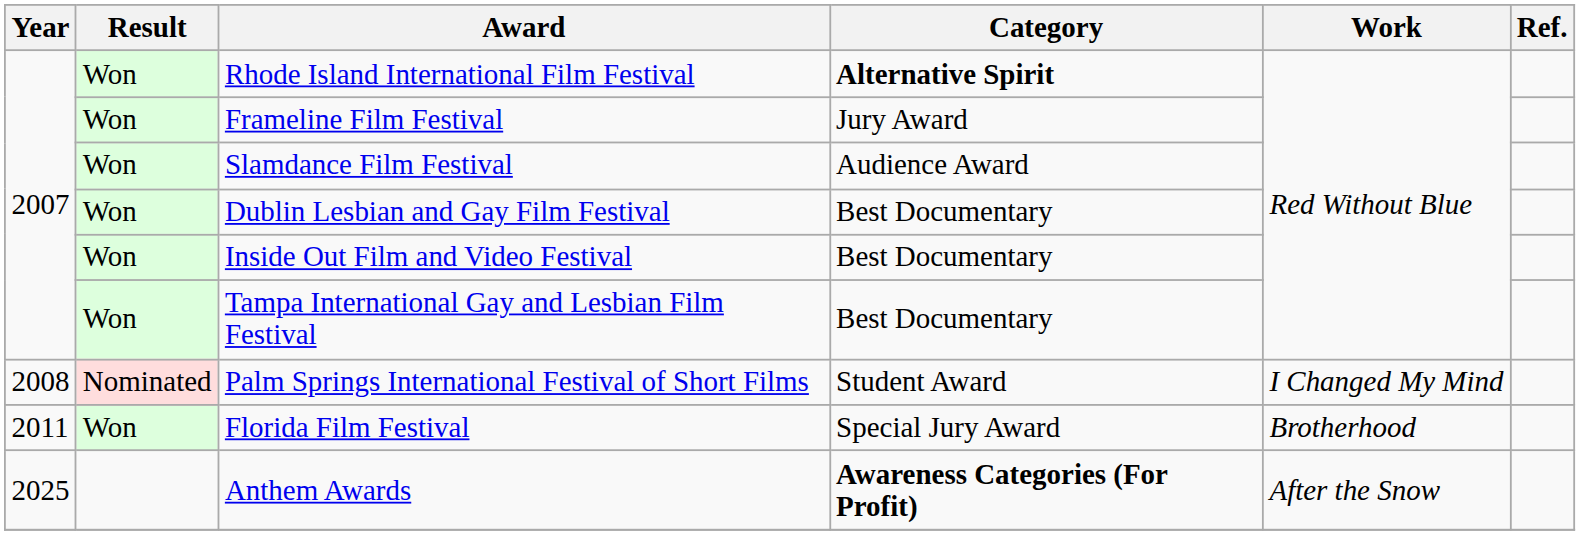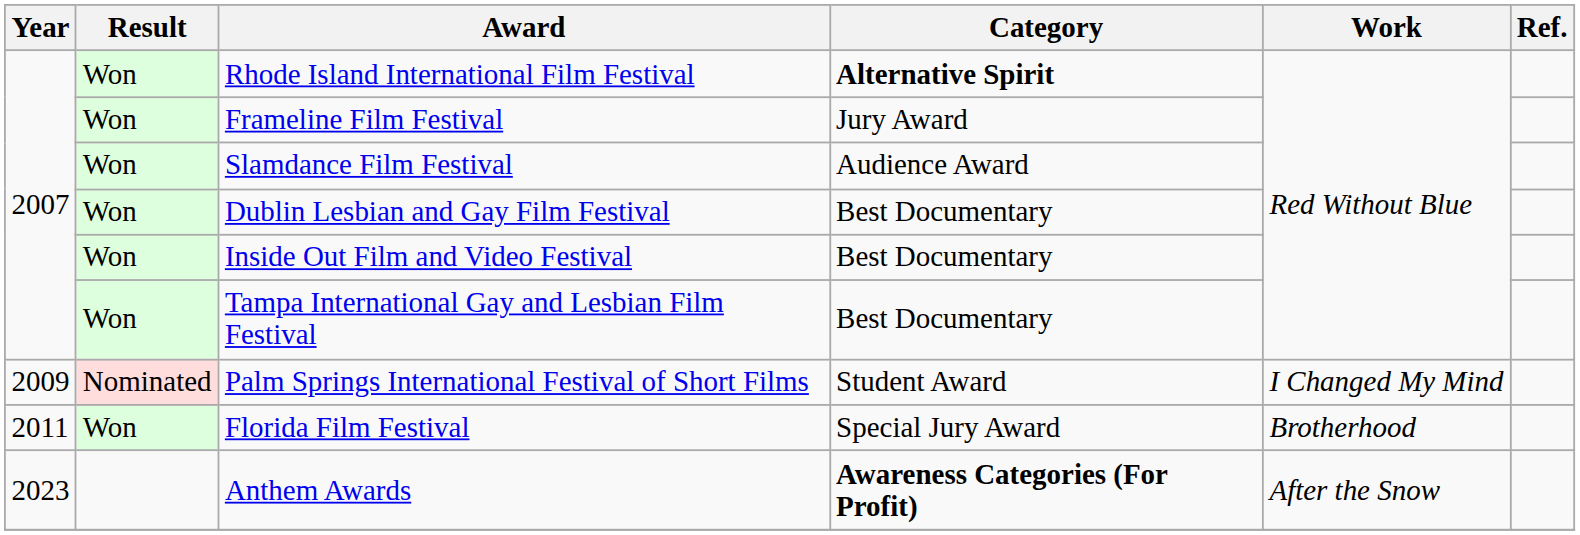Palm Springs International Festival of Short Films | Year: 2008 -> 2009
Anthem Awards | Year: 2025 -> 2023
